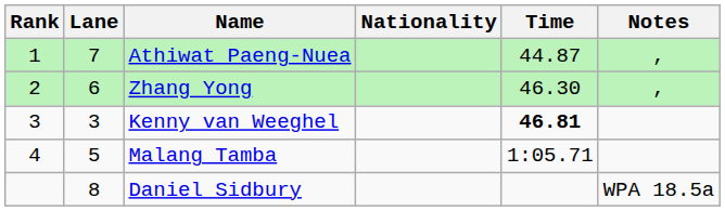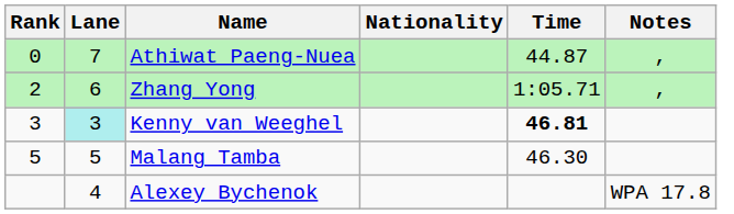Athiwat Paeng-Nuea | Rank: 1 -> 0
Zhang Yong | Time: 46.30 -> 1:05.71
Kenny van Weeghel | Lane: no background -> paleturquoise background
Malang Tamba | Rank: 4 -> 5
Malang Tamba | Time: 1:05.71 -> 46.30
+ row: 4 | Alexey Bychenok | WPA 17.8
- row: 8 | Daniel Sidbury | WPA 18.5a
